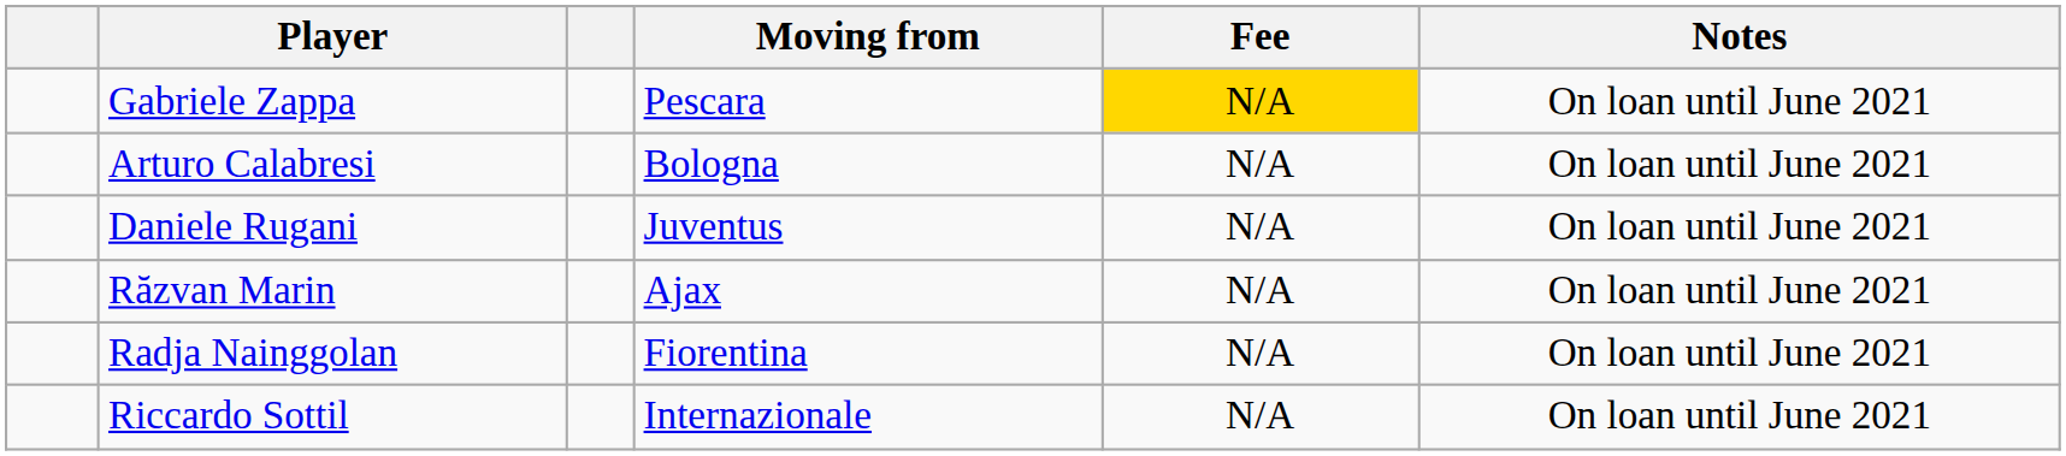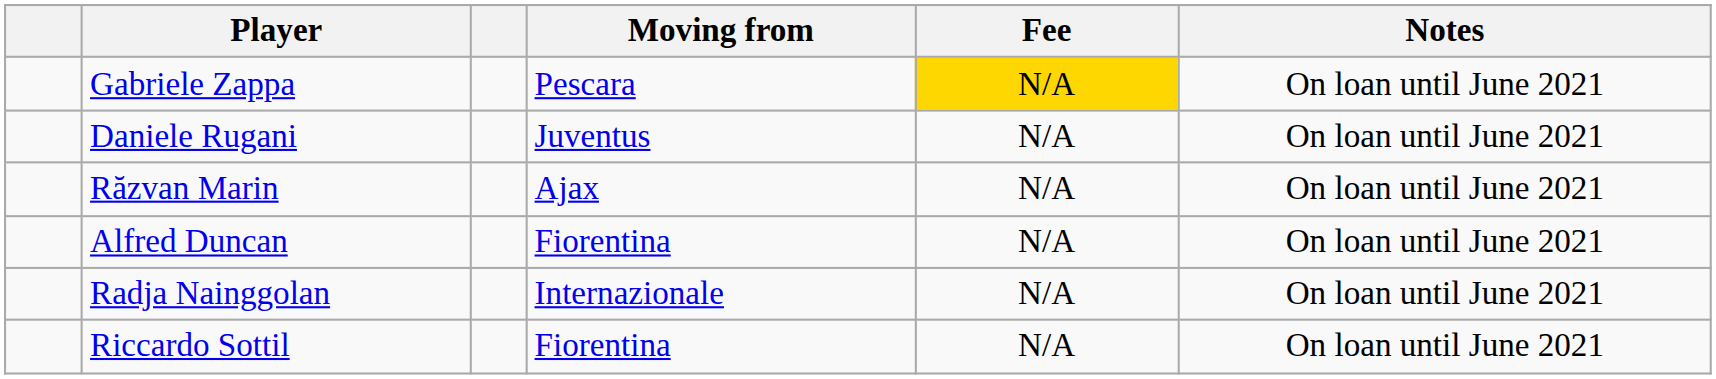- row: Arturo Calabresi | Bologna | N/A | On loan until June 2021
+ row: Alfred Duncan | Fiorentina | N/A | On loan until June 2021
Radja Nainggolan | Moving from: Fiorentina -> Internazionale
Riccardo Sottil | Moving from: Internazionale -> Fiorentina
